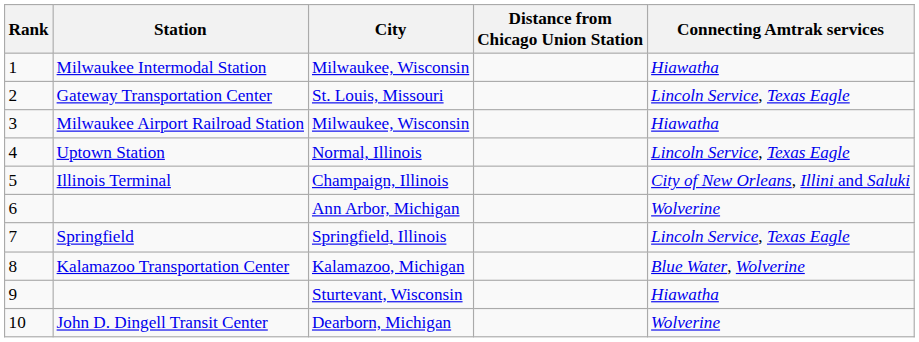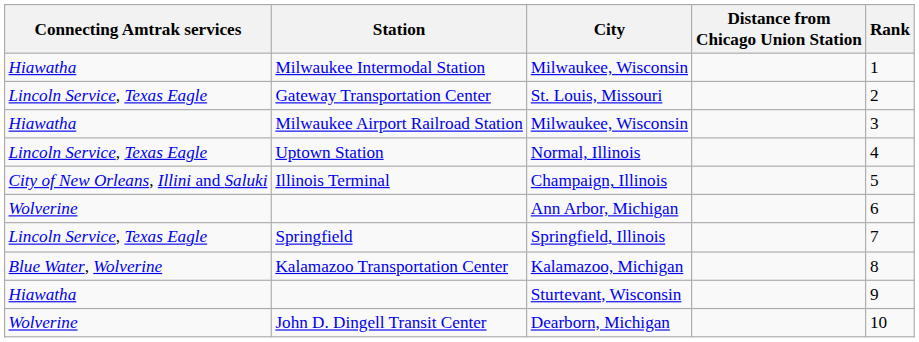columns swapped: Rank <-> Connecting Amtrak services
